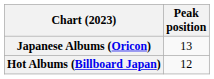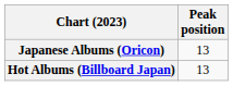Hot Albums (Billboard Japan) | Peak position: 12 -> 13
